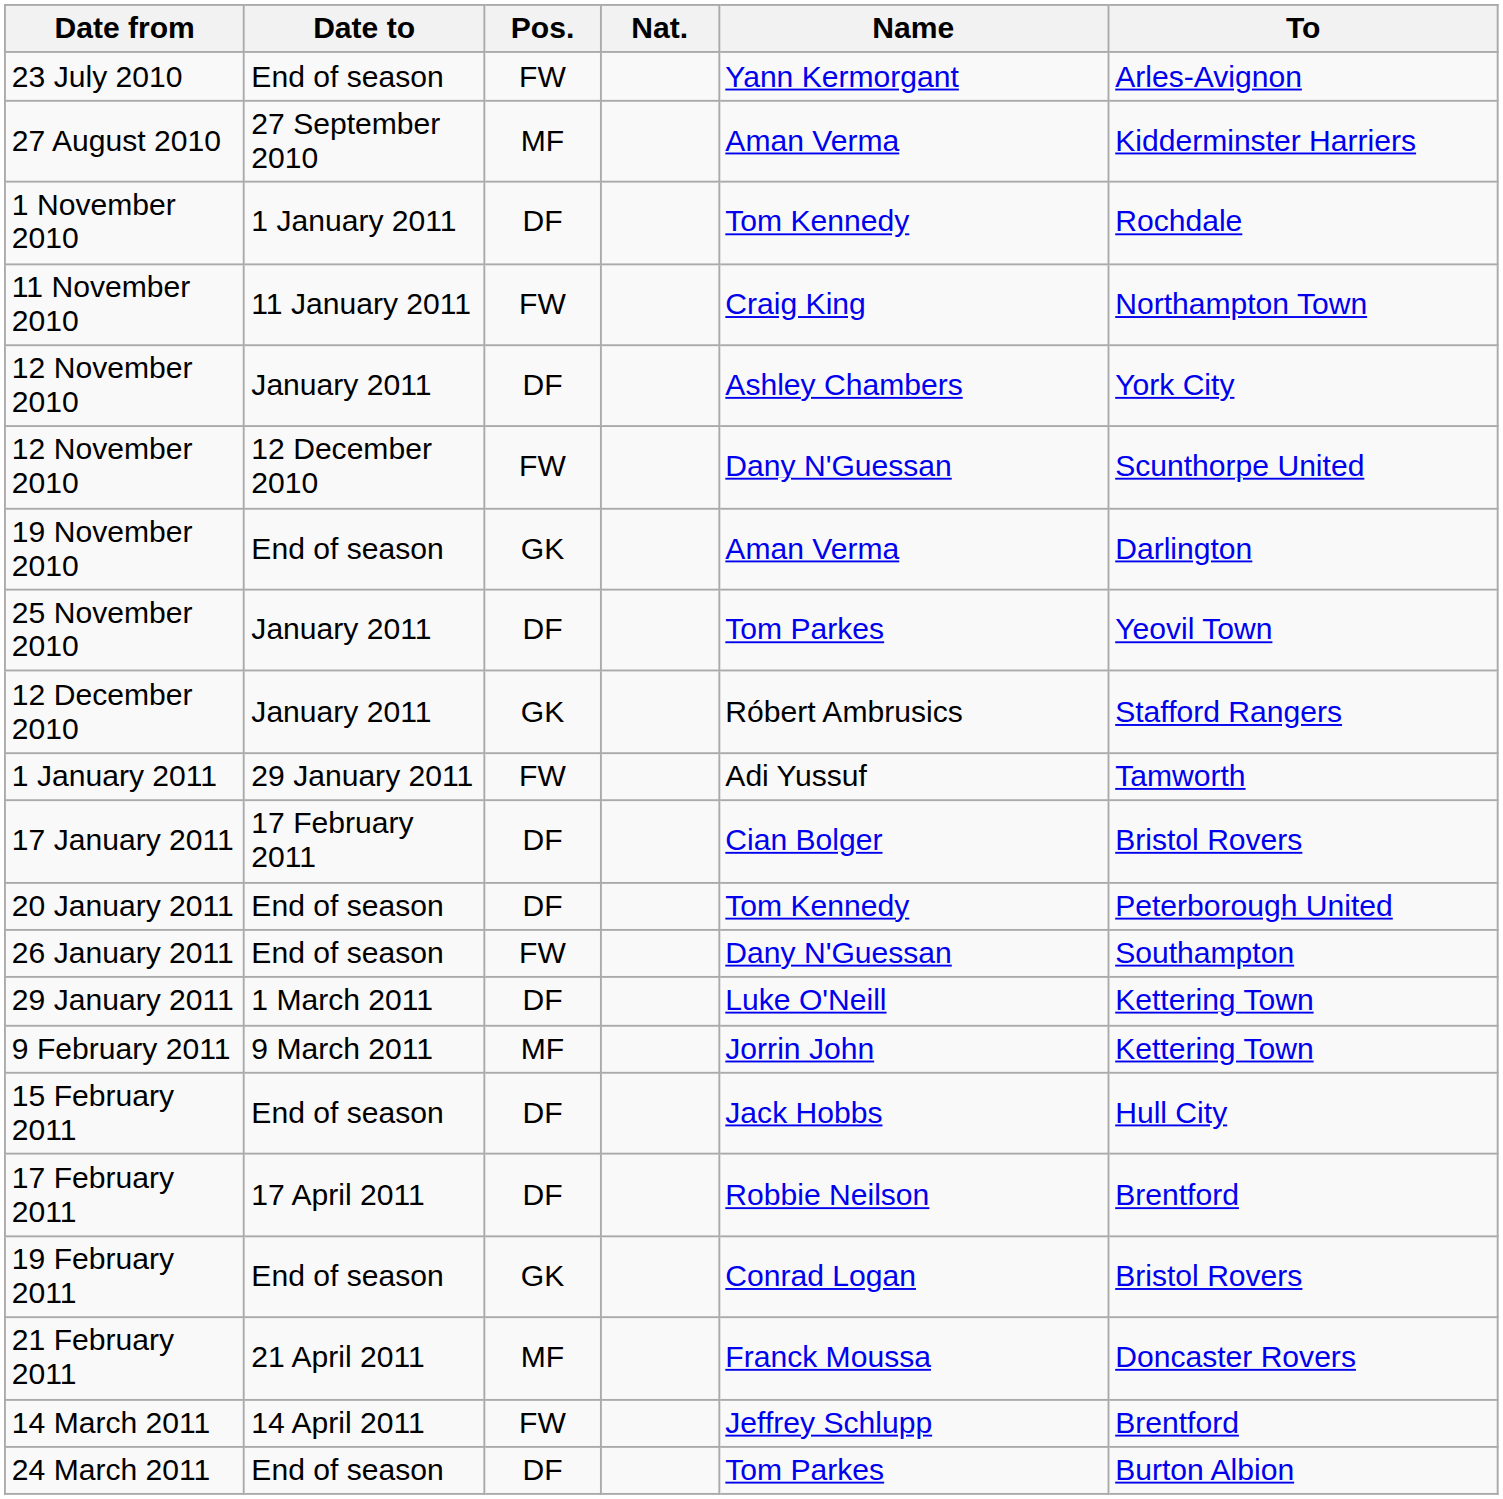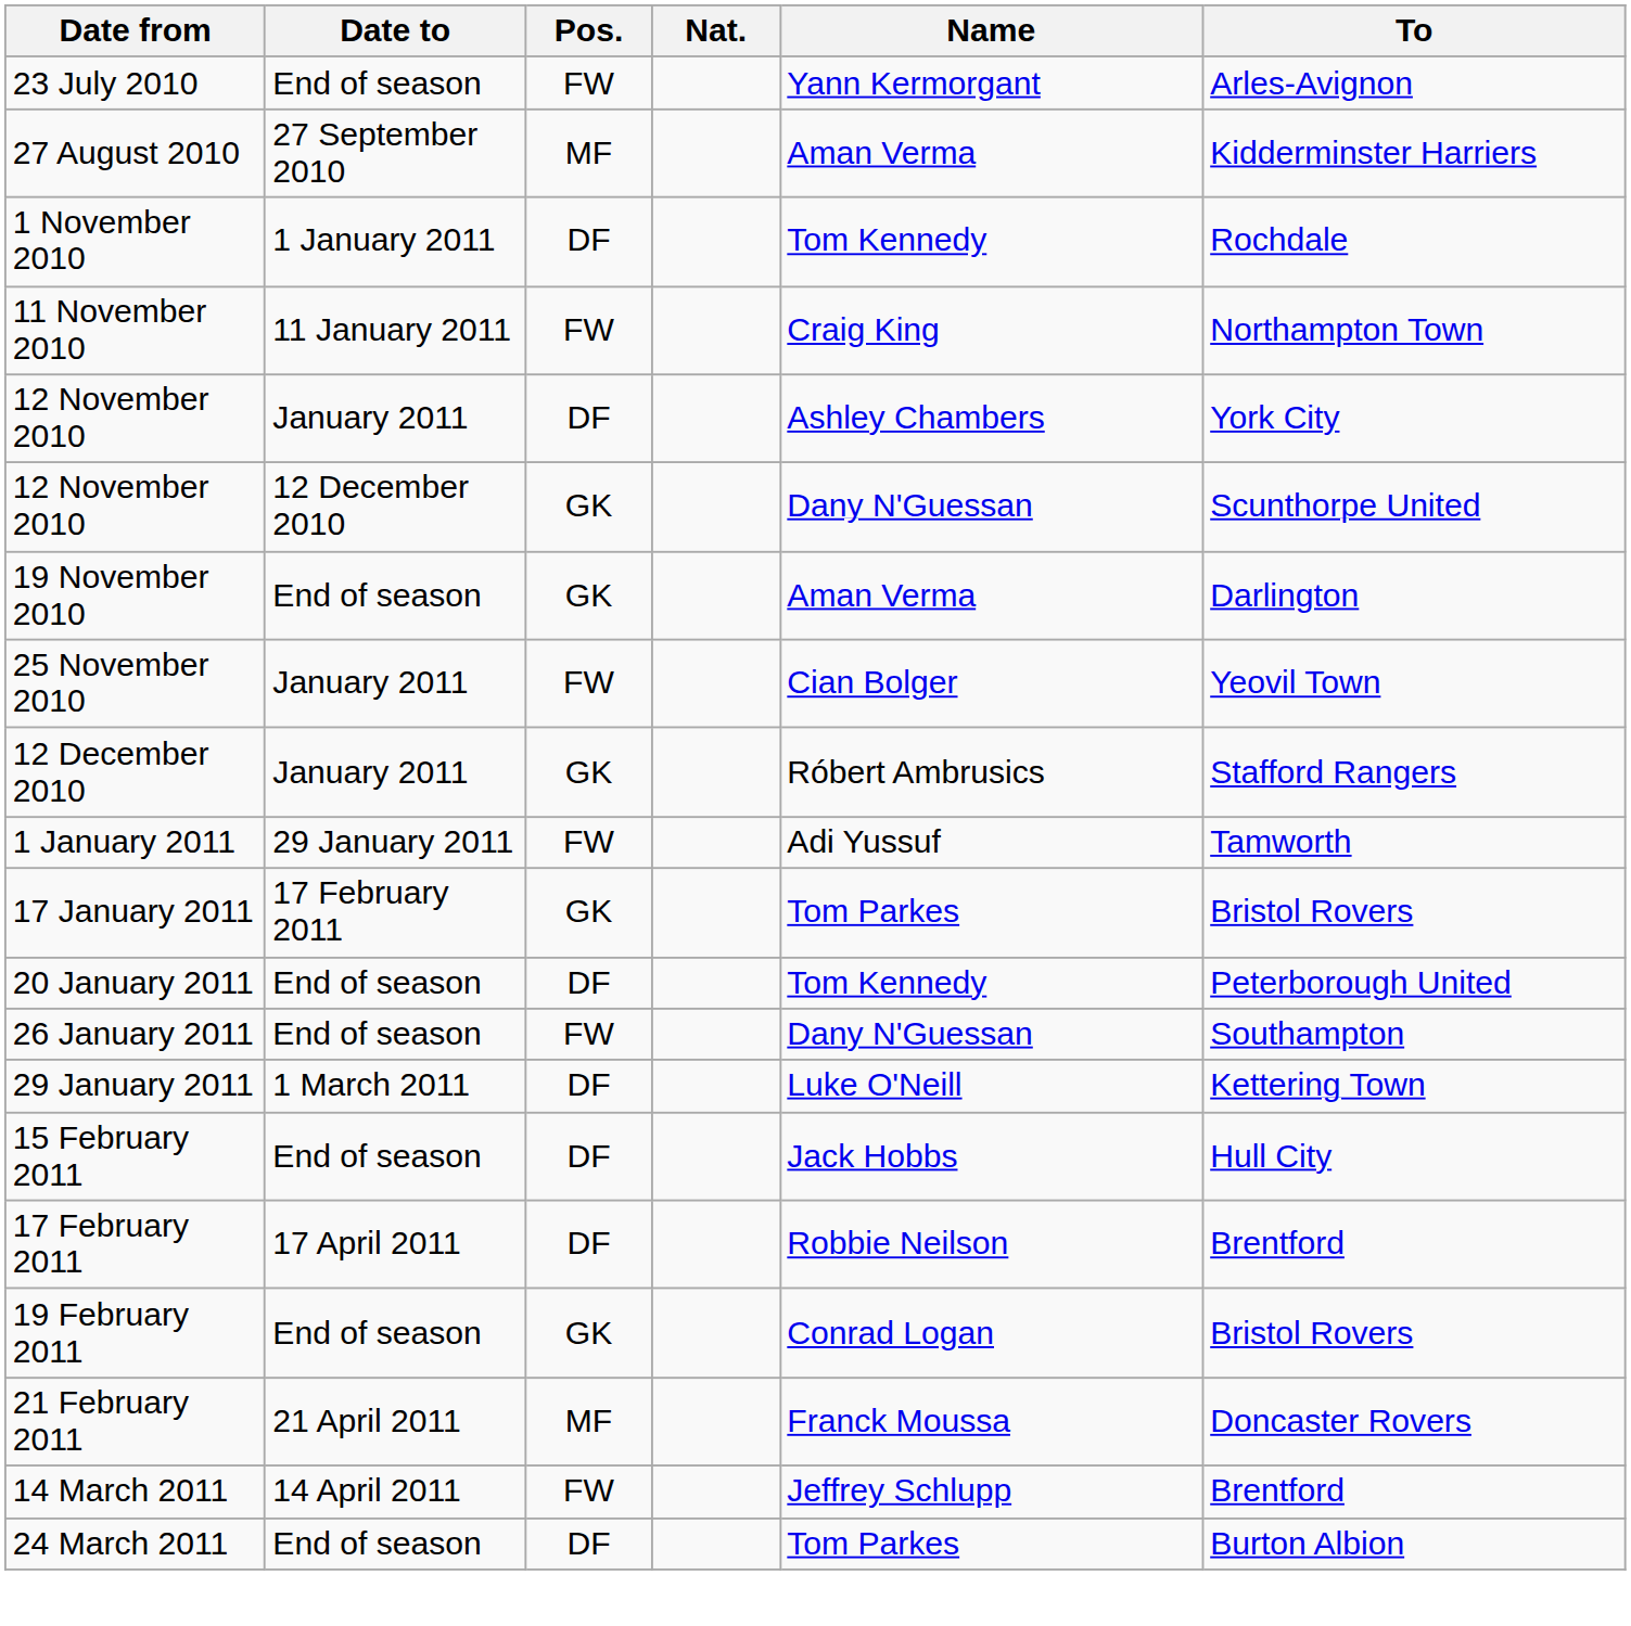12 November 2010 / 12 December 2010 | Pos.: FW -> GK
25 November 2010 | Pos.: DF -> FW
25 November 2010 | Name: Tom Parkes -> Cian Bolger
17 January 2011 | Pos.: DF -> GK
17 January 2011 | Name: Cian Bolger -> Tom Parkes
- row: 9 February 2011 | 9 March 2011 | MF | Jorrin John | Kettering Town
